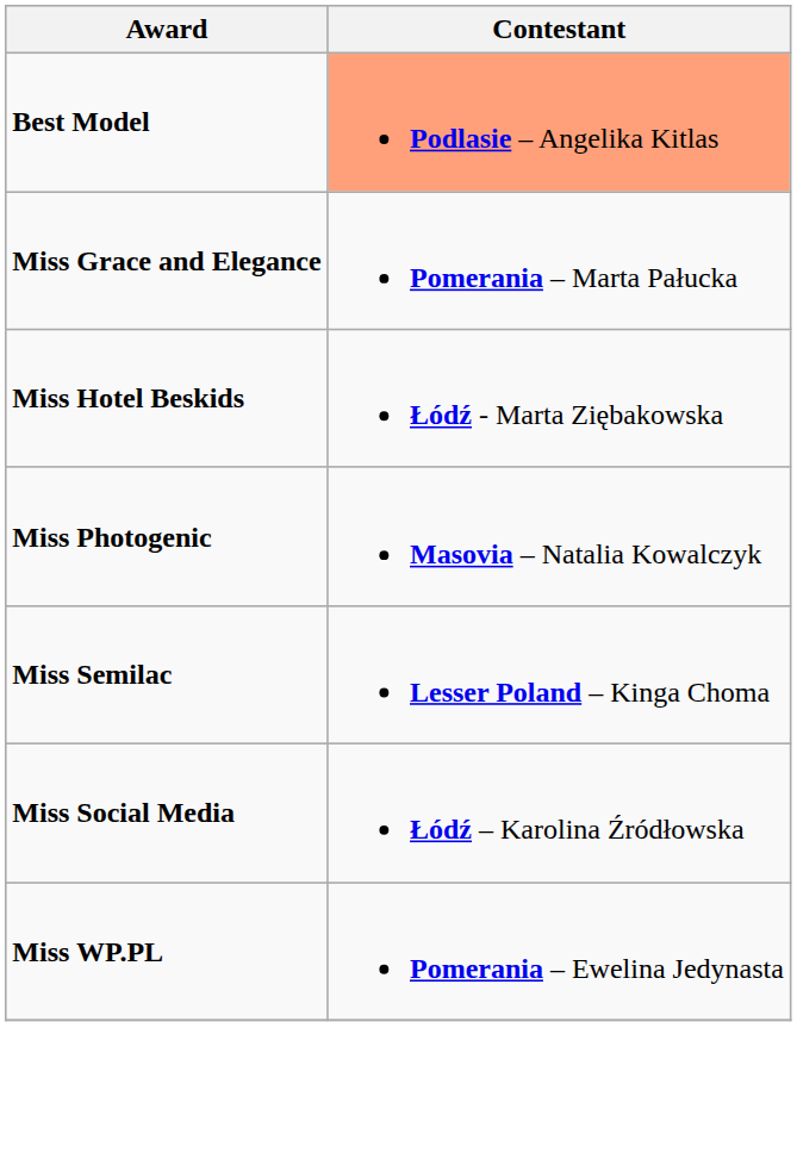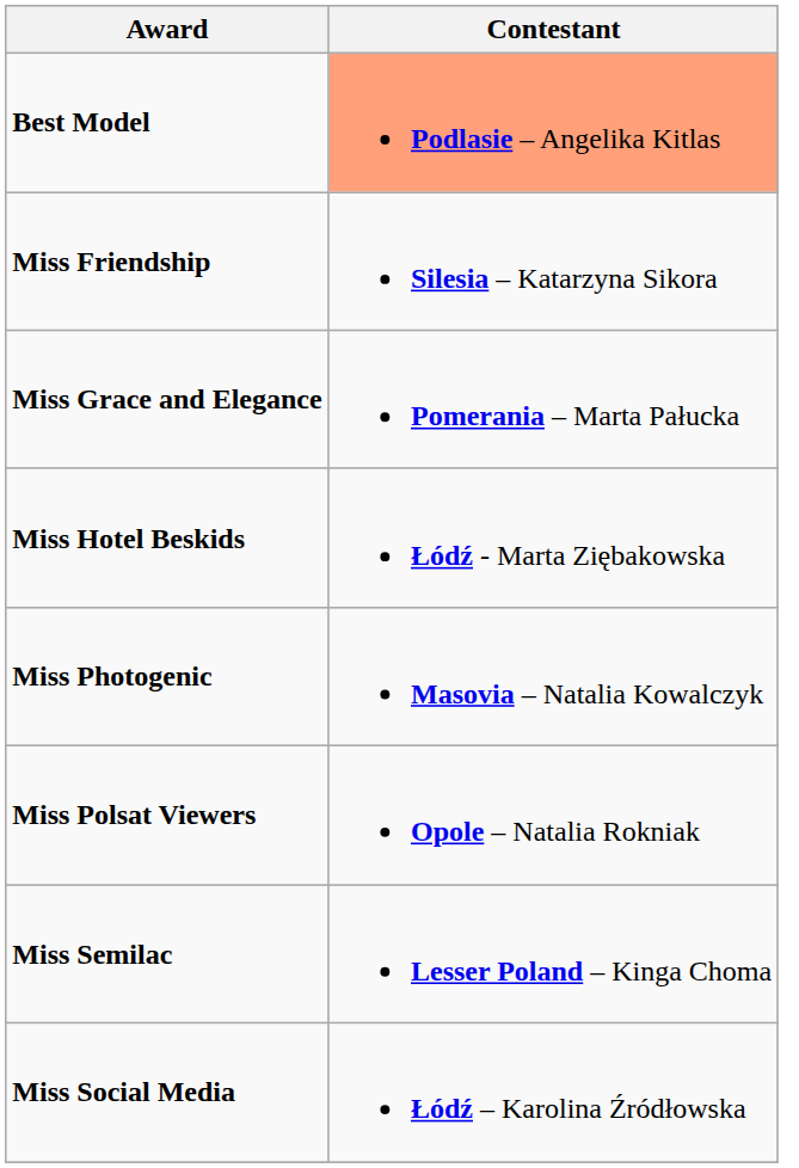+ row: Miss Friendship | Silesia – Katarzyna Sikora
+ row: Miss Polsat Viewers | Opole – Natalia Rokniak
- row: Miss WP.PL | Pomerania – Ewelina Jedynasta
